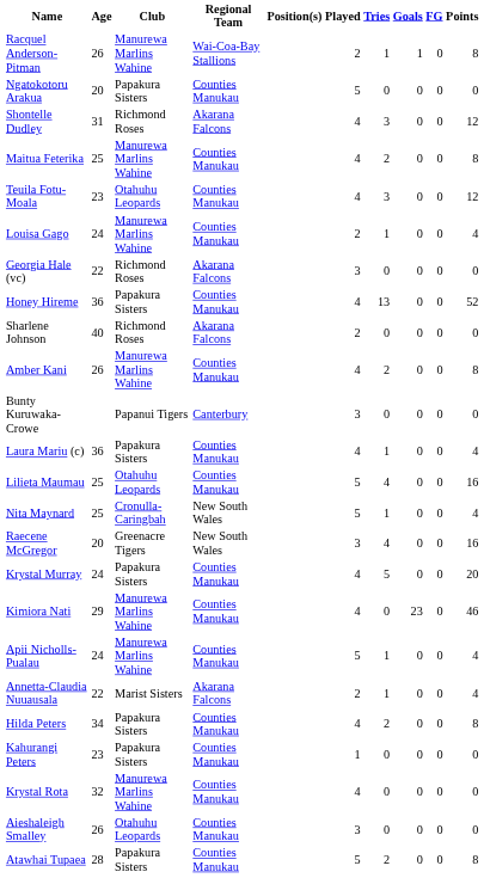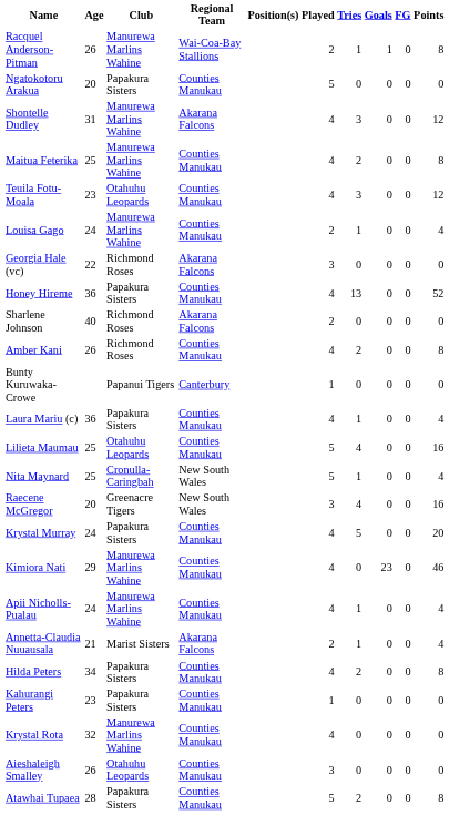Shontelle Dudley | Club: Richmond Roses -> Manurewa Marlins Wahine
Amber Kani | Club: Manurewa Marlins Wahine -> Richmond Roses
Bunty Kuruwaka-Crowe | Played: 3 -> 1
Apii Nicholls-Pualau | Played: 5 -> 4
Annetta-Claudia Nuuausala | Age: 22 -> 21
